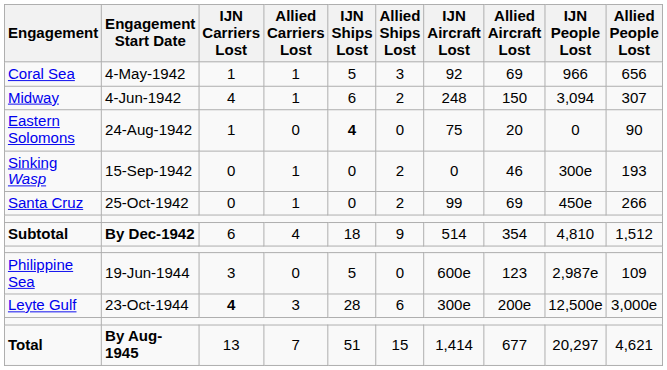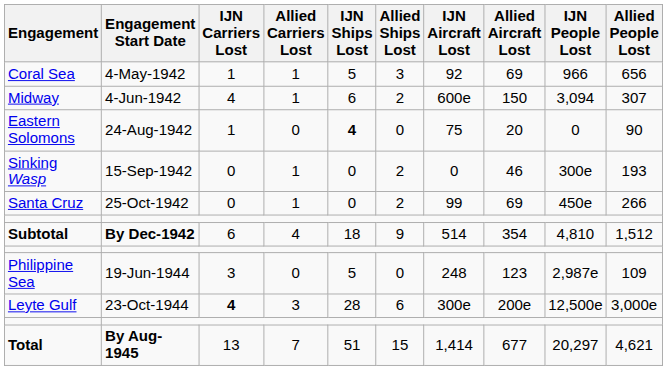Midway | IJN Aircraft Lost: 248 -> 600e
Philippine Sea | IJN Aircraft Lost: 600e -> 248
